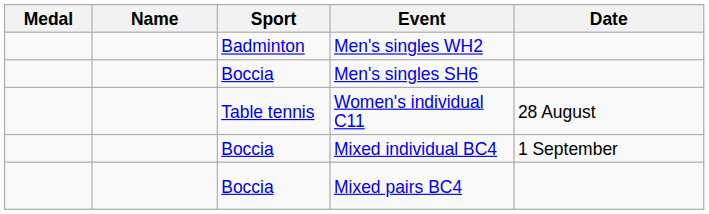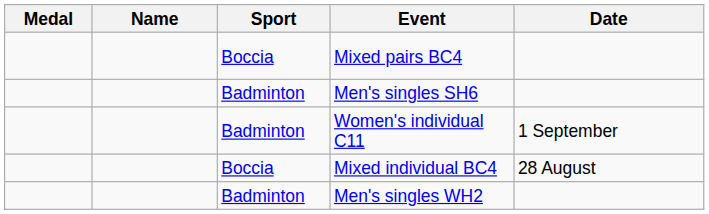rows swapped: Mixed pairs BC4 <-> Men's singles WH2
Men's singles SH6 | Sport: Boccia -> Badminton
Women's individual C11 | Sport: Table tennis -> Badminton
Women's individual C11 | Date: 28 August -> 1 September
Mixed individual BC4 | Date: 1 September -> 28 August
